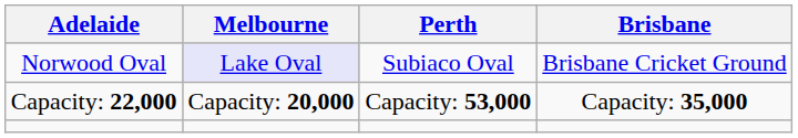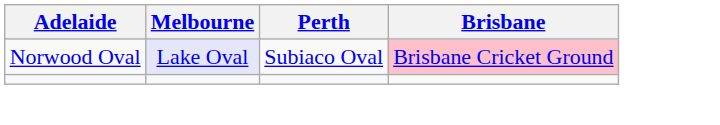Norwood Oval | Brisbane: no background -> pink background
- row: Capacity: 22,000 | Capacity: 20,000 | Capacity: 53,000 | Capacity: 35,000
